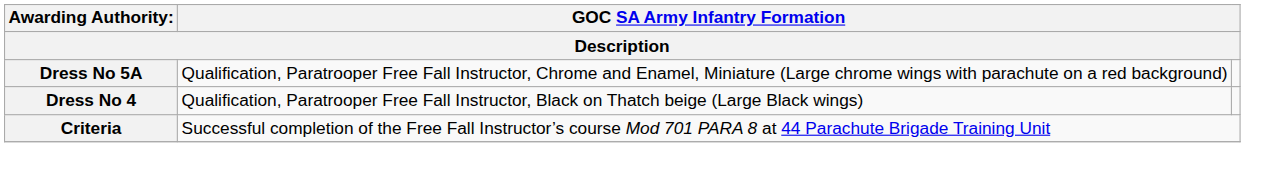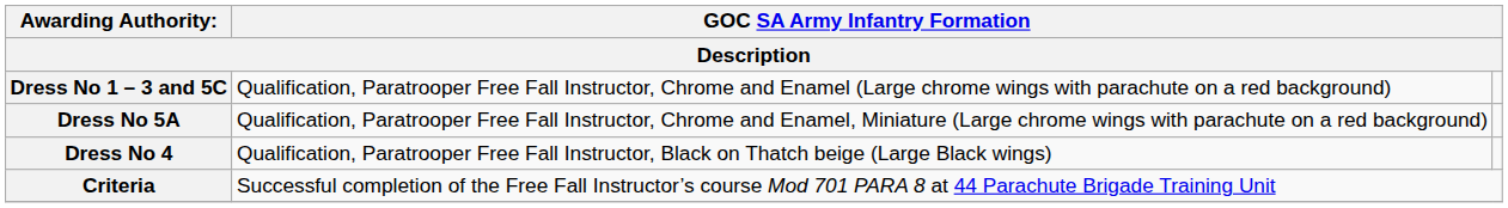+ row: Dress No 1 – 3 and 5C | Qualification, Paratrooper Free Fall Instructor, Chrome and Enamel (Large chrome wings with parachute on a red background)
